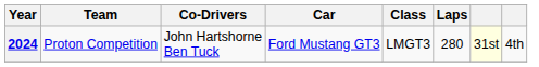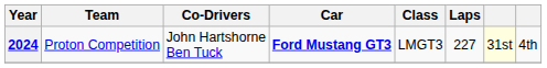2024 | Car: normal -> bold
2024 | Laps: 280 -> 227
